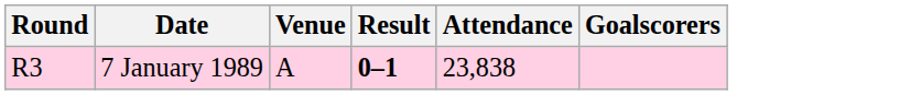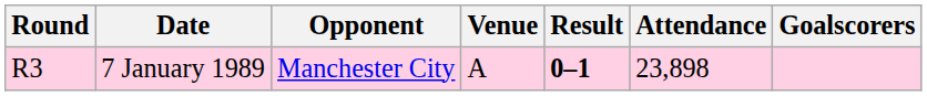+ column: Opponent | Manchester City
7 January 1989 | Attendance: 23,838 -> 23,898
